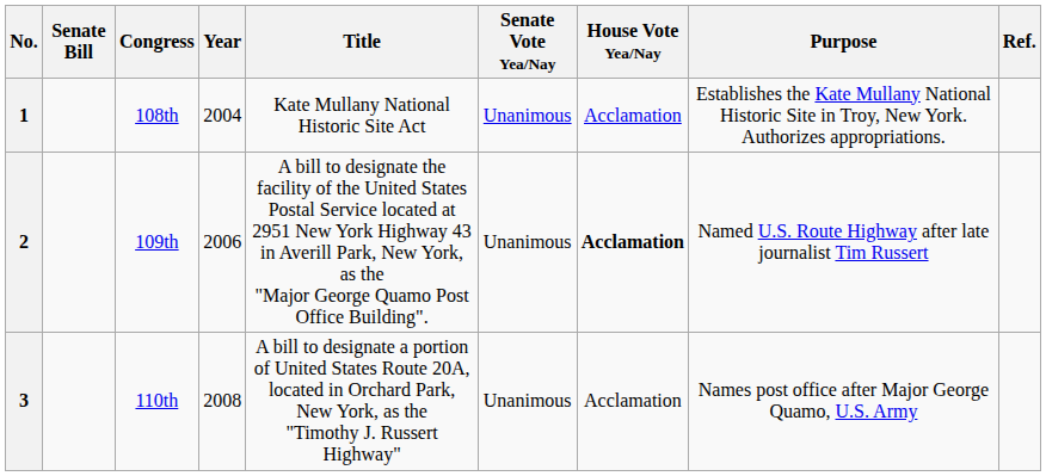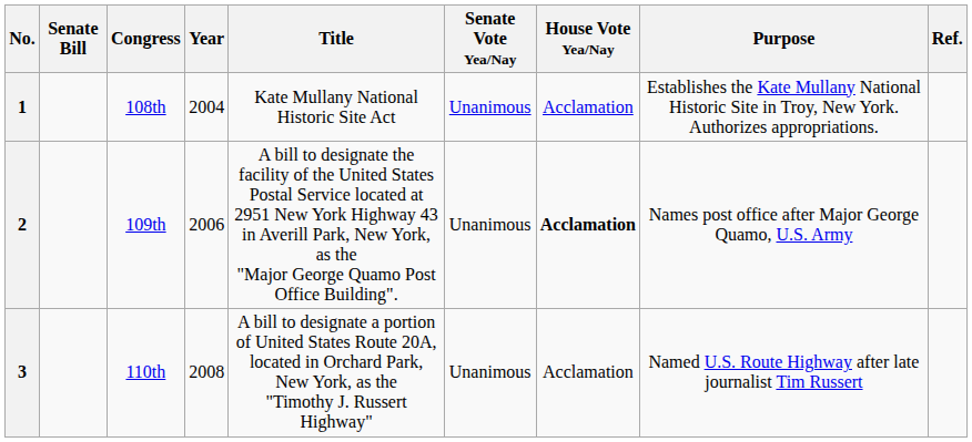2 | Purpose: Named U.S. Route Highway after late journalist Tim Russert -> Names post office after Major George Quamo, U.S. Army
3 | Purpose: Names post office after Major George Quamo, U.S. Army -> Named U.S. Route Highway after late journalist Tim Russert
